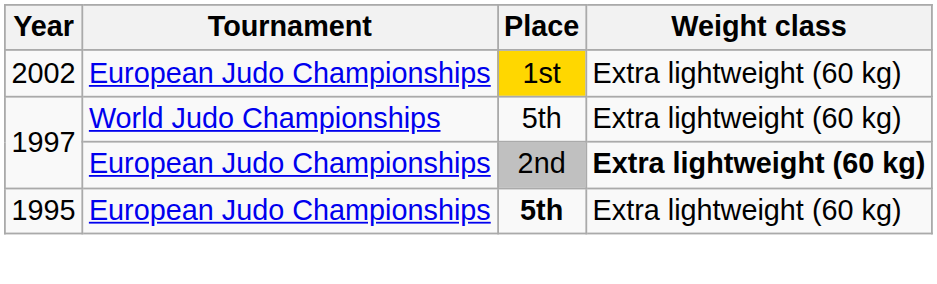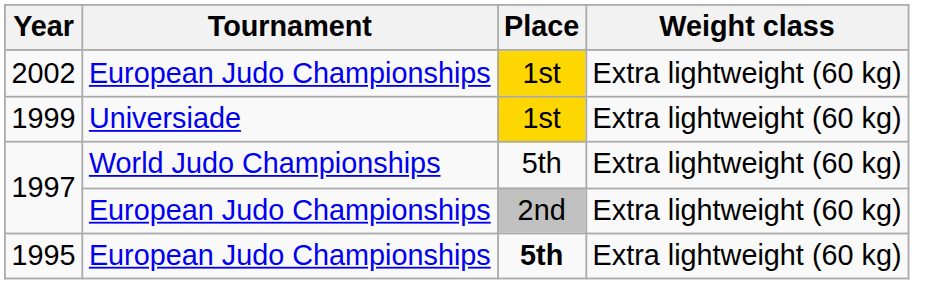+ row: 1999 | Universiade | 1st | Extra lightweight (60 kg)
1997 / European Judo Championships | Weight class: bold -> normal
